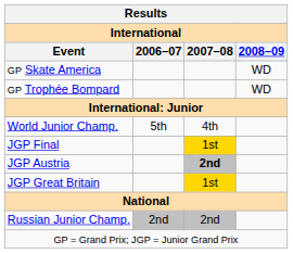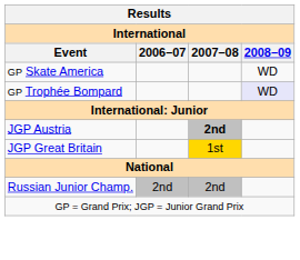GP Trophée Bompard | 2008–09: no background -> lavender background
- row: World Junior Champ. | 5th | 4th
- row: JGP Final | 1st
